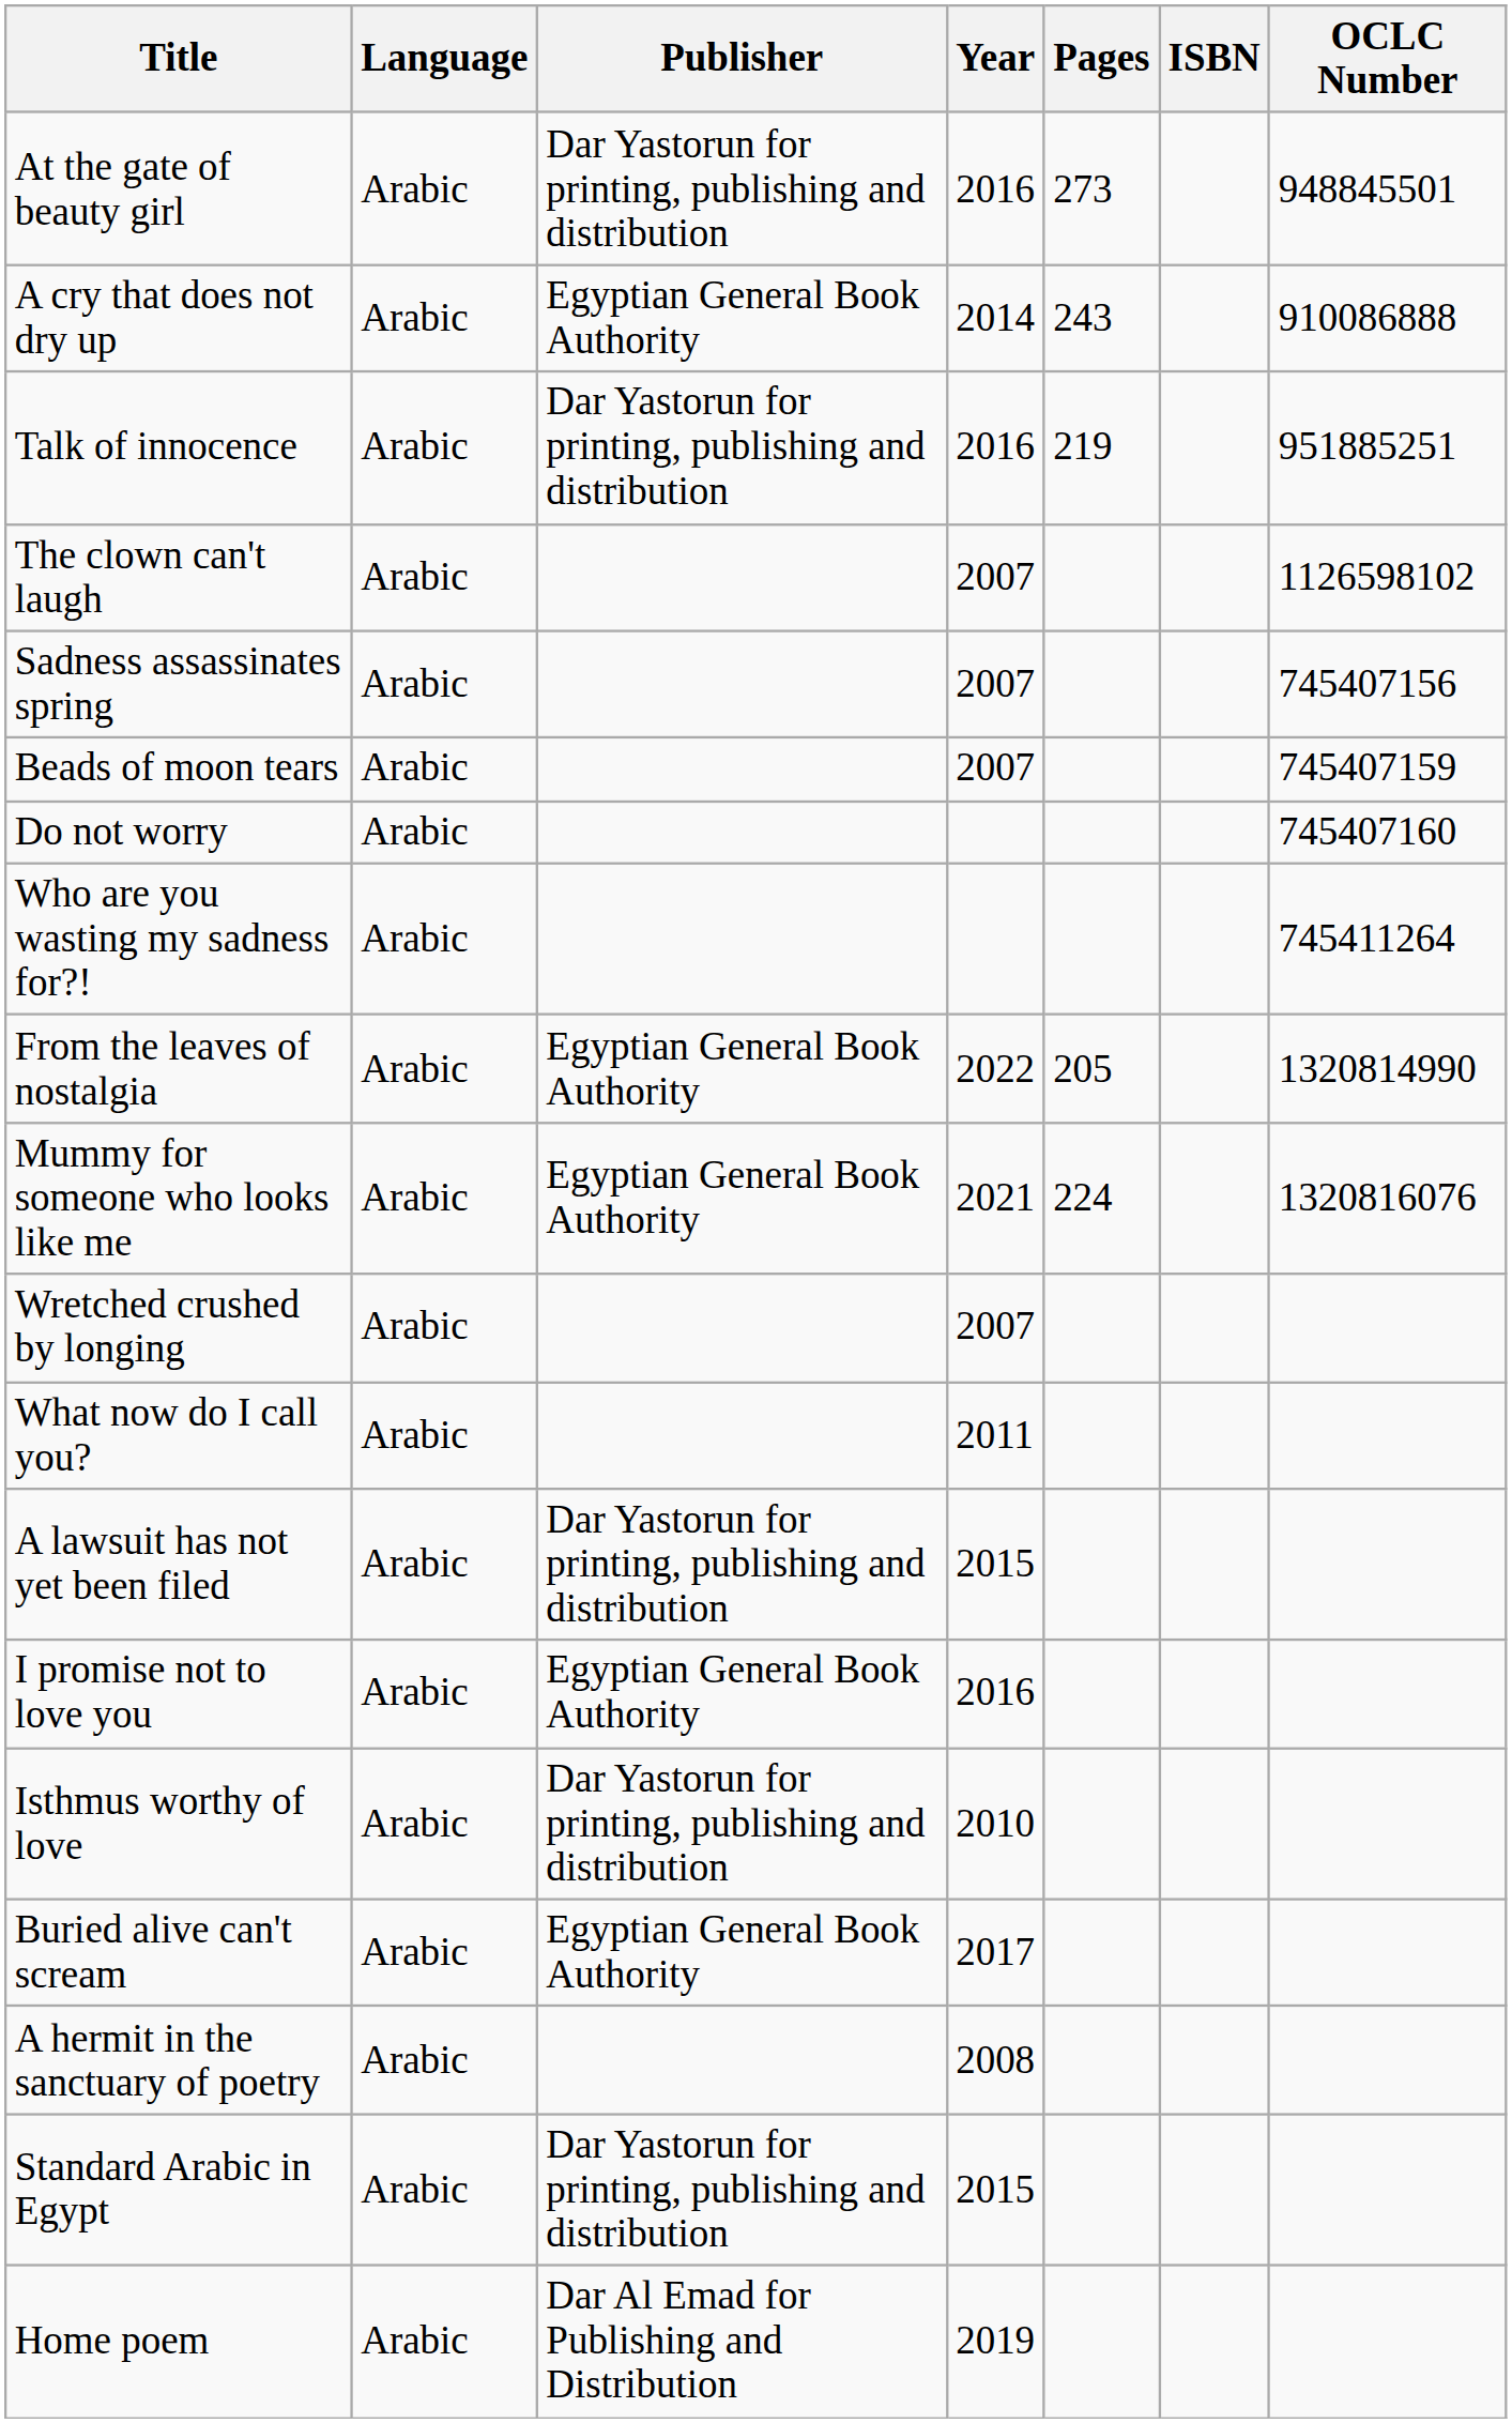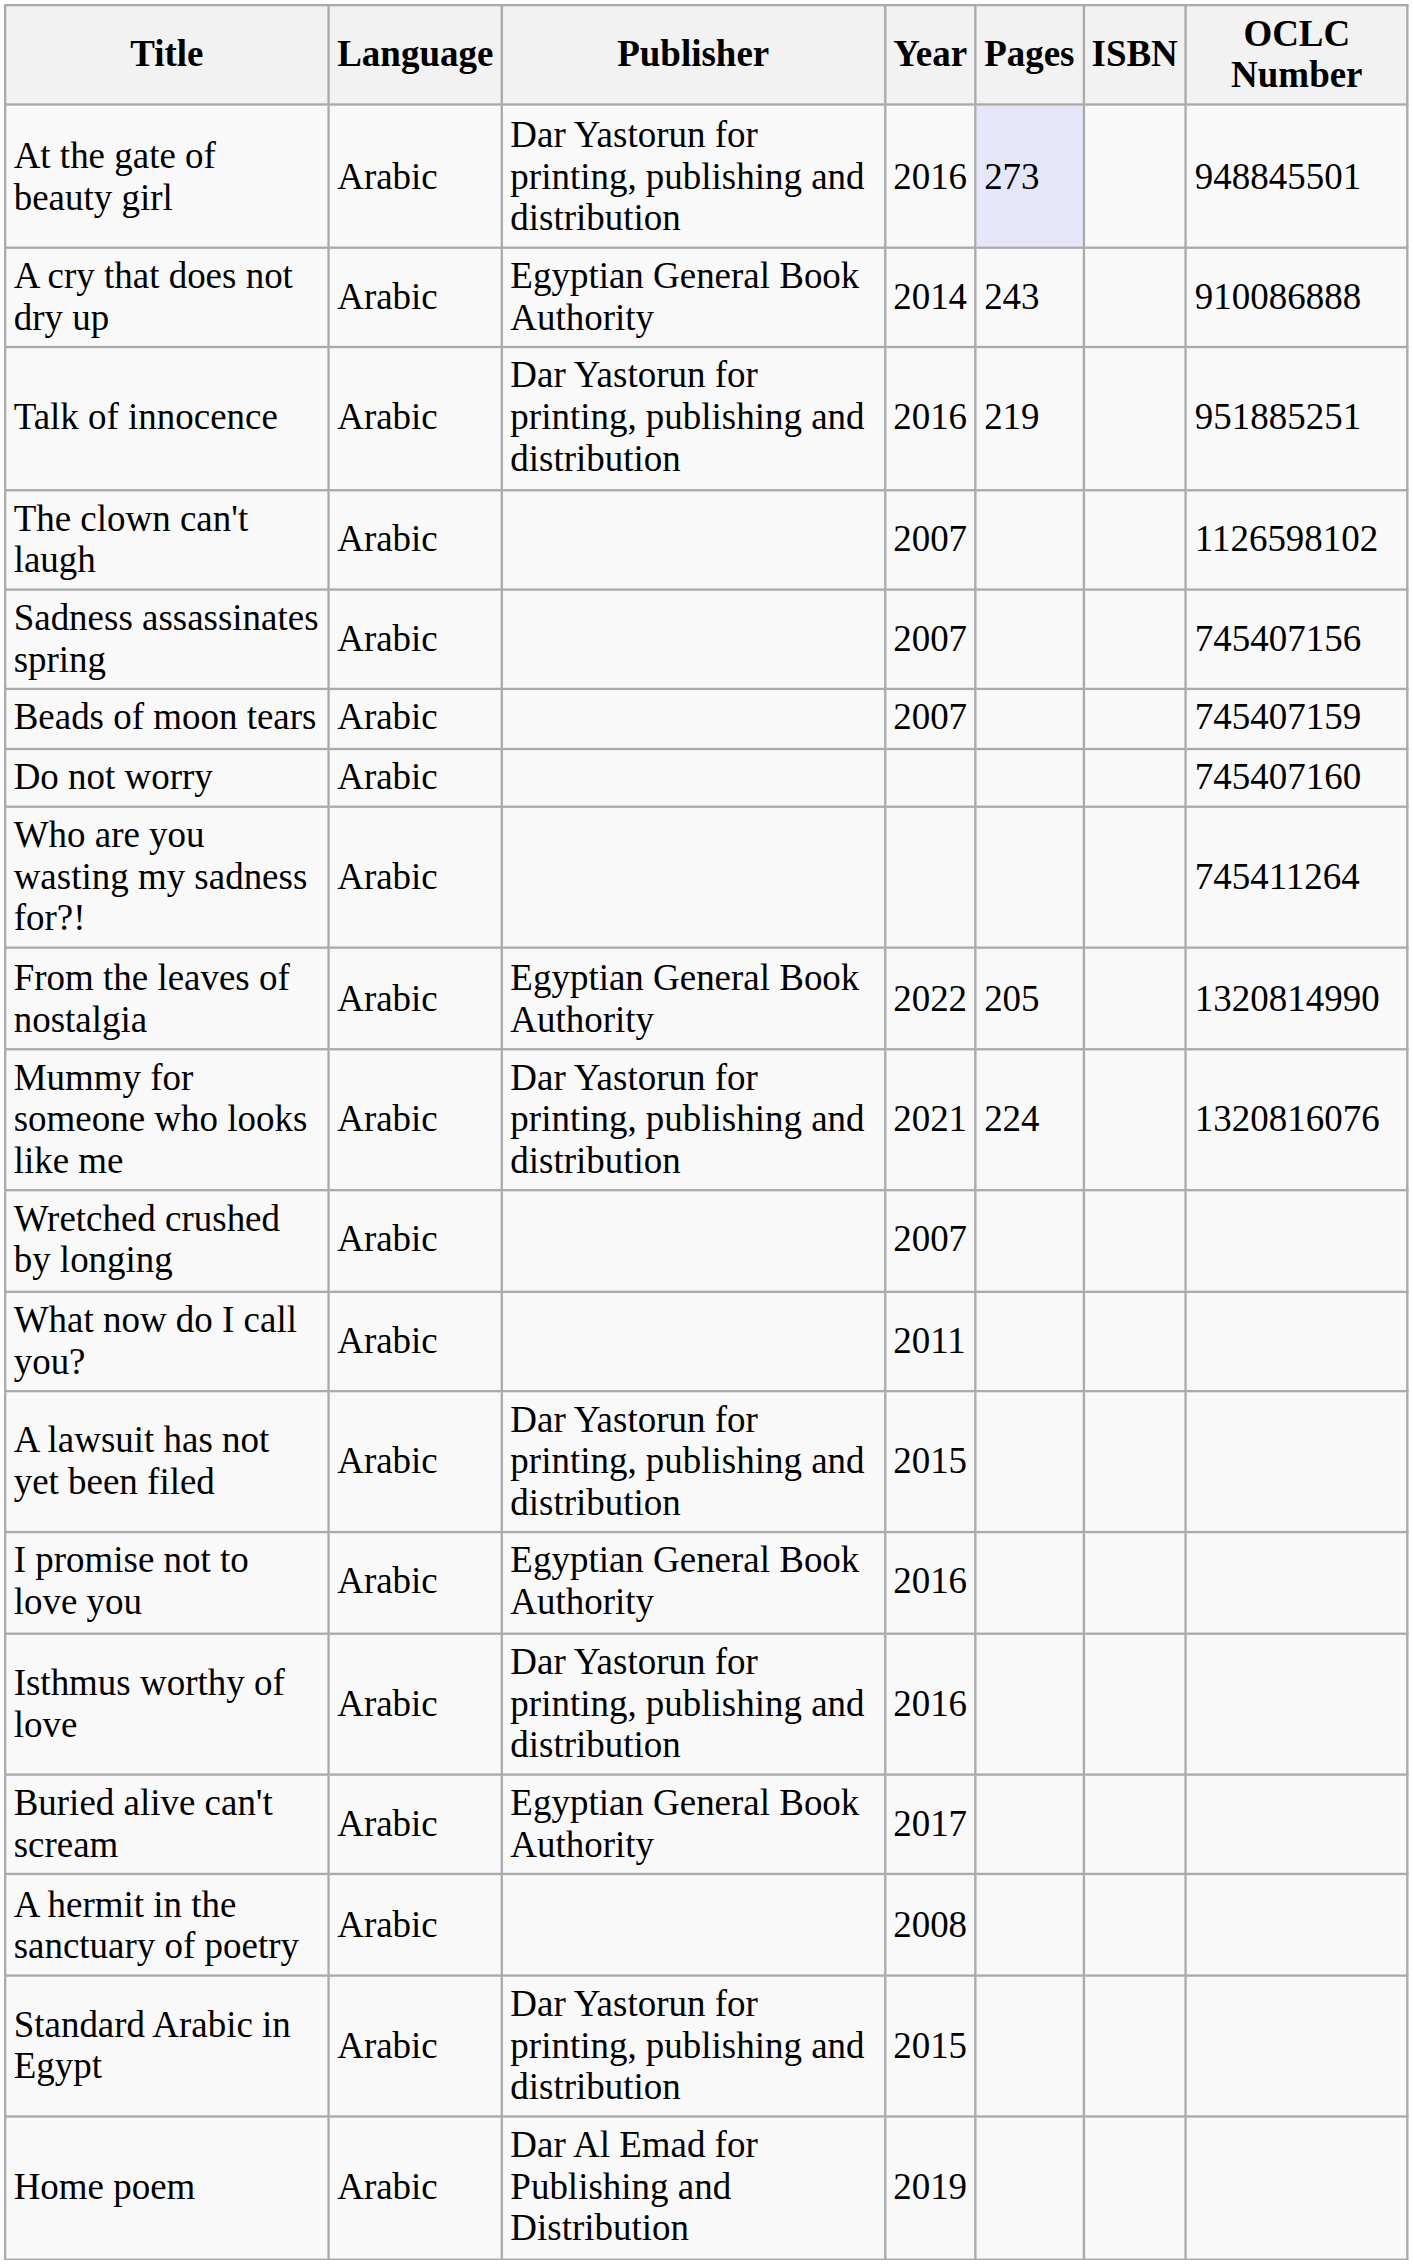At the gate of beauty girl | Pages: no background -> lavender background
Mummy for someone who looks like me | Publisher: Egyptian General Book Authority -> Dar Yastorun for printing, publishing and distribution
Isthmus worthy of love | Year: 2010 -> 2016
